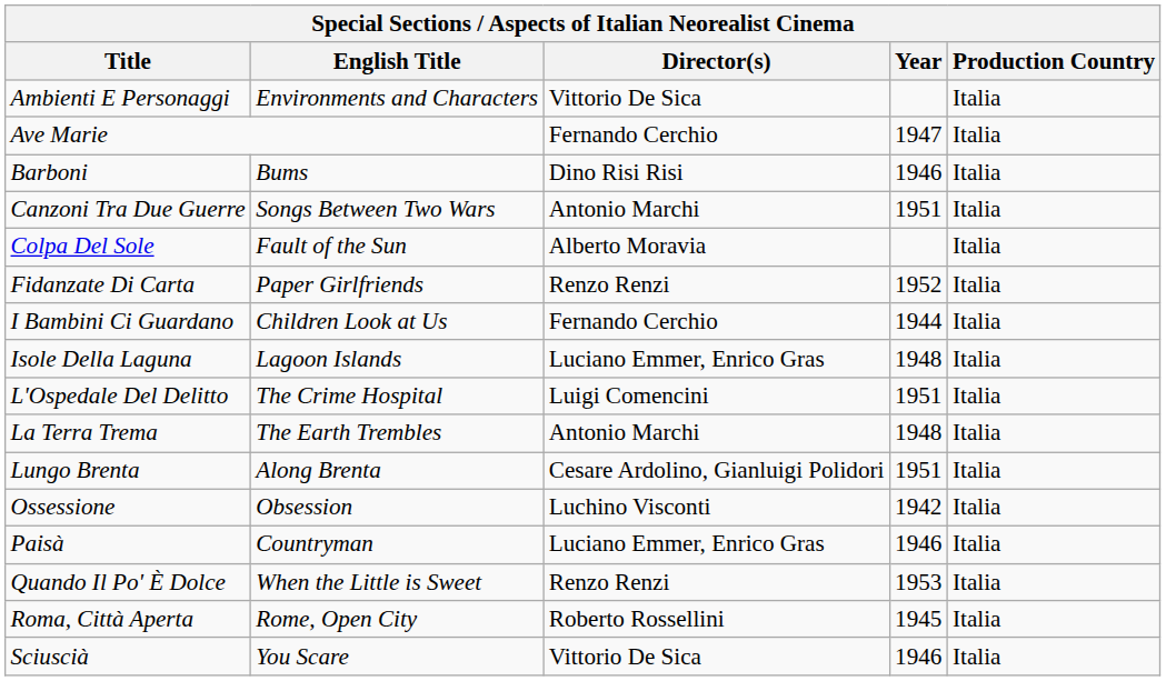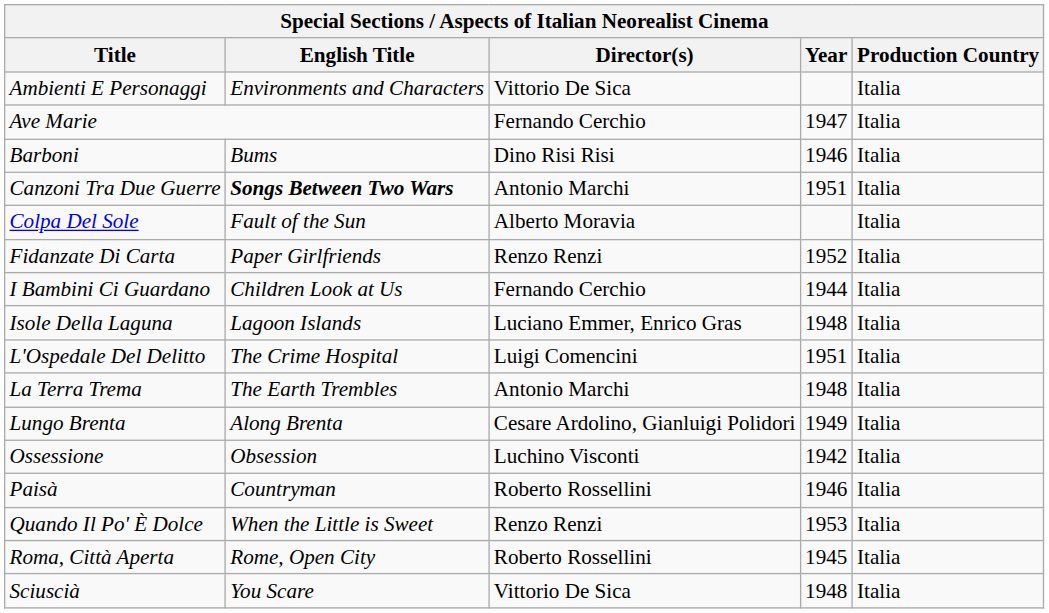Canzoni Tra Due Guerre | English Title: normal -> bold
Lungo Brenta | Year: 1951 -> 1949
Paisà | Director(s): Luciano Emmer, Enrico Gras -> Roberto Rossellini
Sciuscià | Year: 1946 -> 1948
